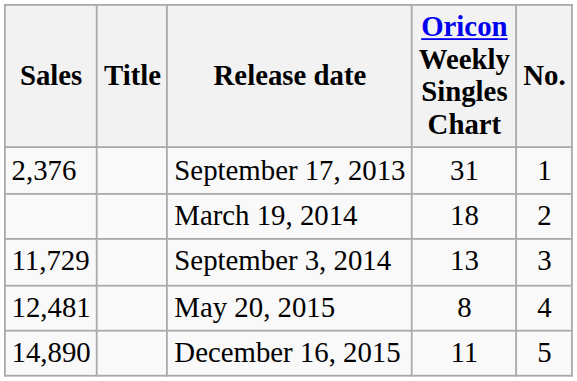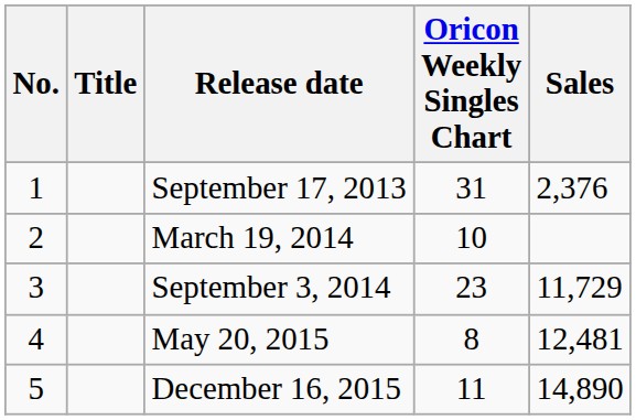columns swapped: No. <-> Sales
March 19, 2014 | Oricon Weekly Singles Chart: 18 -> 10
September 3, 2014 | Oricon Weekly Singles Chart: 13 -> 23
